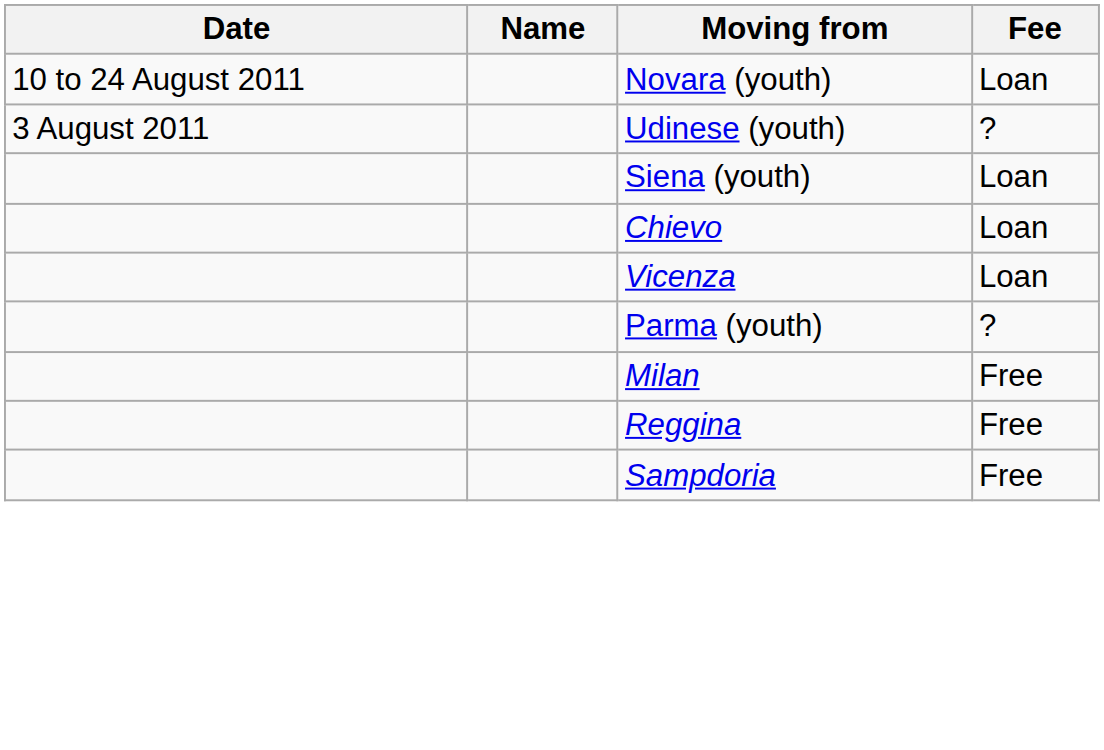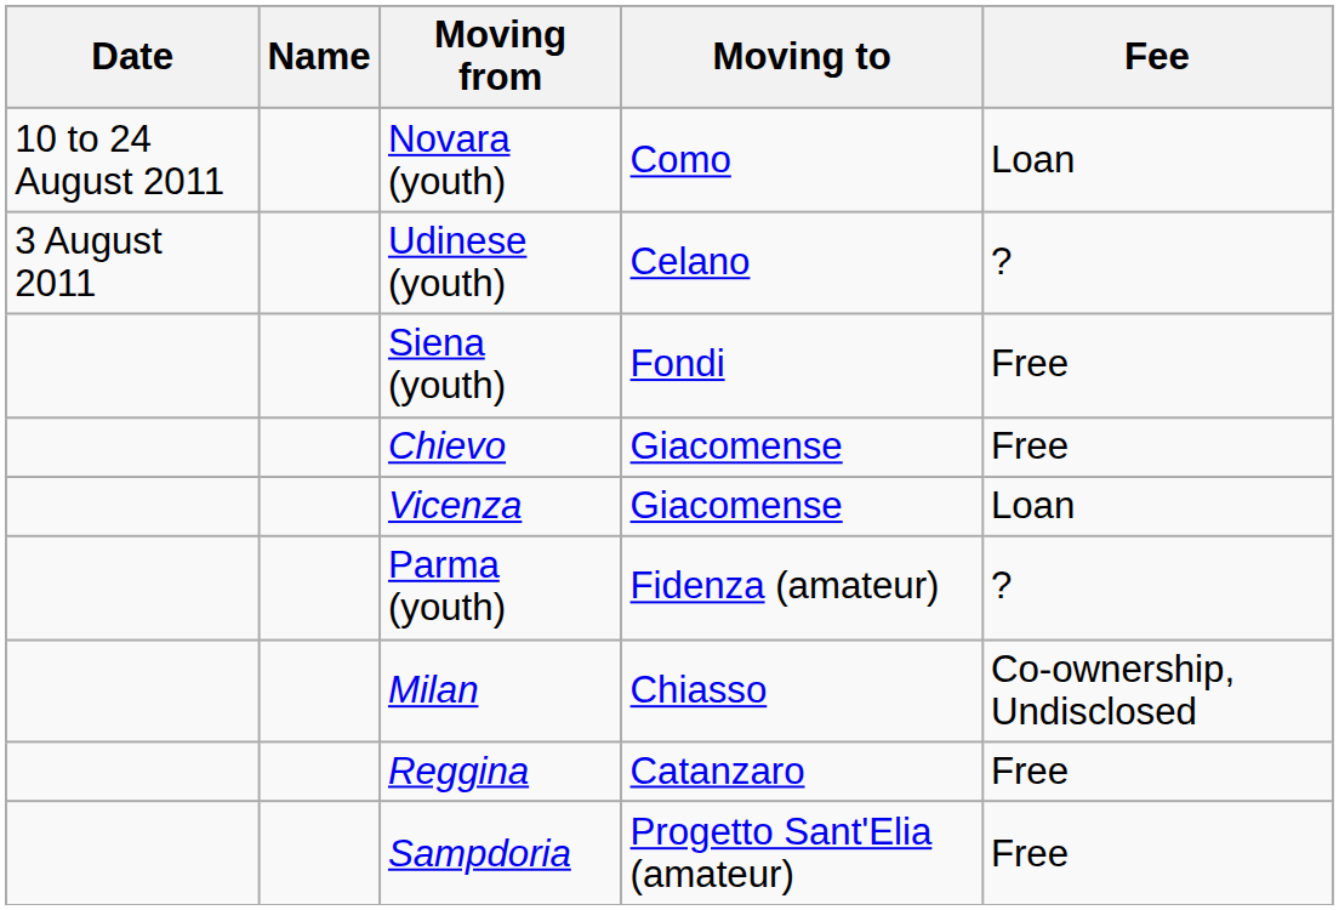+ column: Moving to | Como | Celano | Fondi | Giacomense | Giacomense | Fidenza (amateur) | Chiasso | Catanzaro | Progetto Sant'Elia (amateur)
Siena (youth) | Fee: Loan -> Free
Chievo | Fee: Loan -> Free
Milan | Fee: Free -> Co-ownership, Undisclosed
